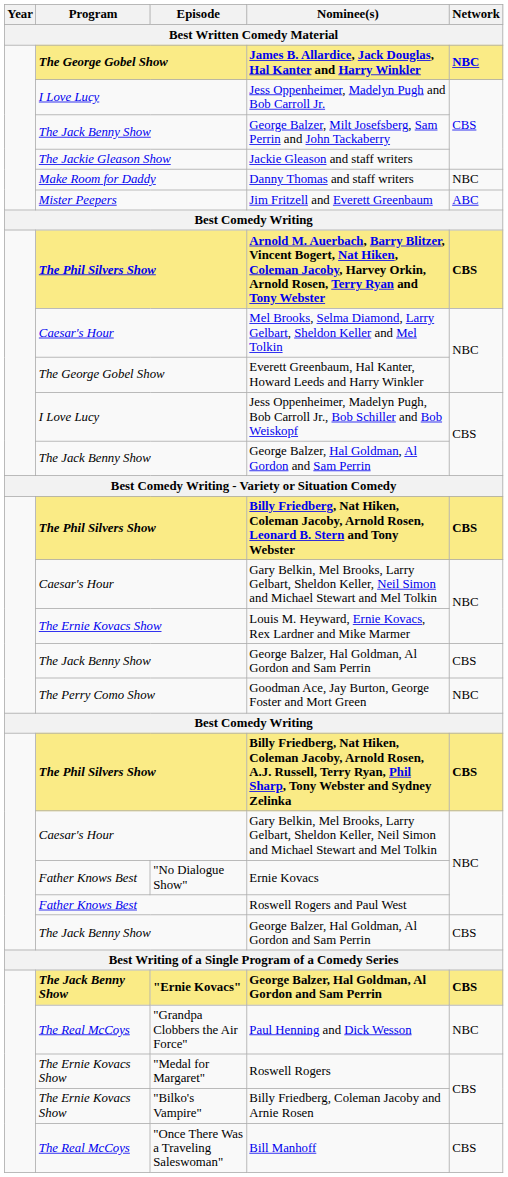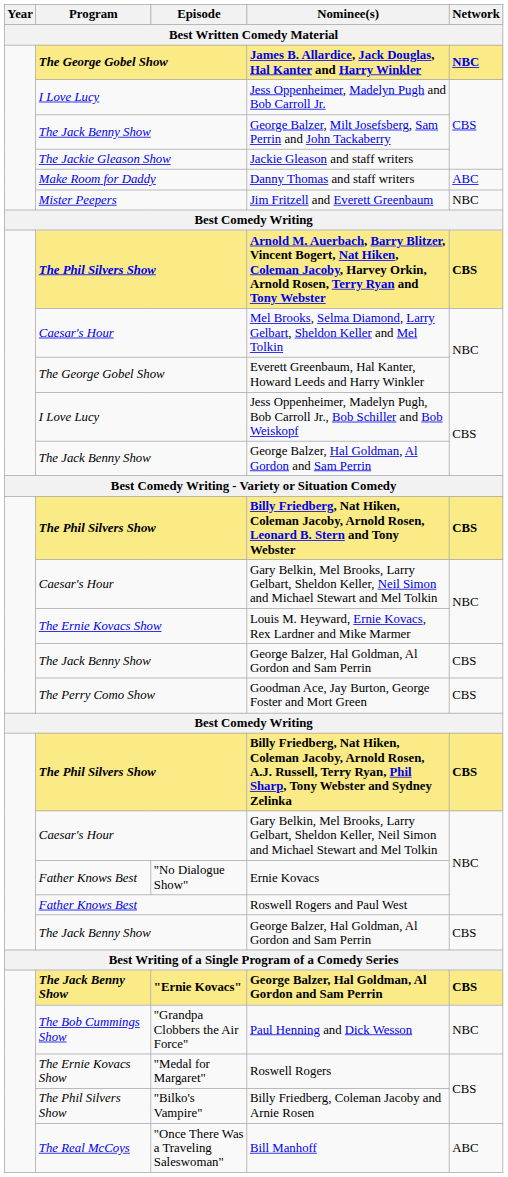Danny Thomas and staff writers | Network: NBC -> ABC
Jim Fritzell and Everett Greenbaum | Network: ABC -> NBC
Goodman Ace, Jay Burton, George Foster and Mort Green | Network: NBC -> CBS
Paul Henning and Dick Wesson | Program: The Real McCoys -> The Bob Cummings Show
Billy Friedberg, Coleman Jacoby and Arnie Rosen | Program: The Ernie Kovacs Show -> The Phil Silvers Show
Bill Manhoff | Network: CBS -> ABC
